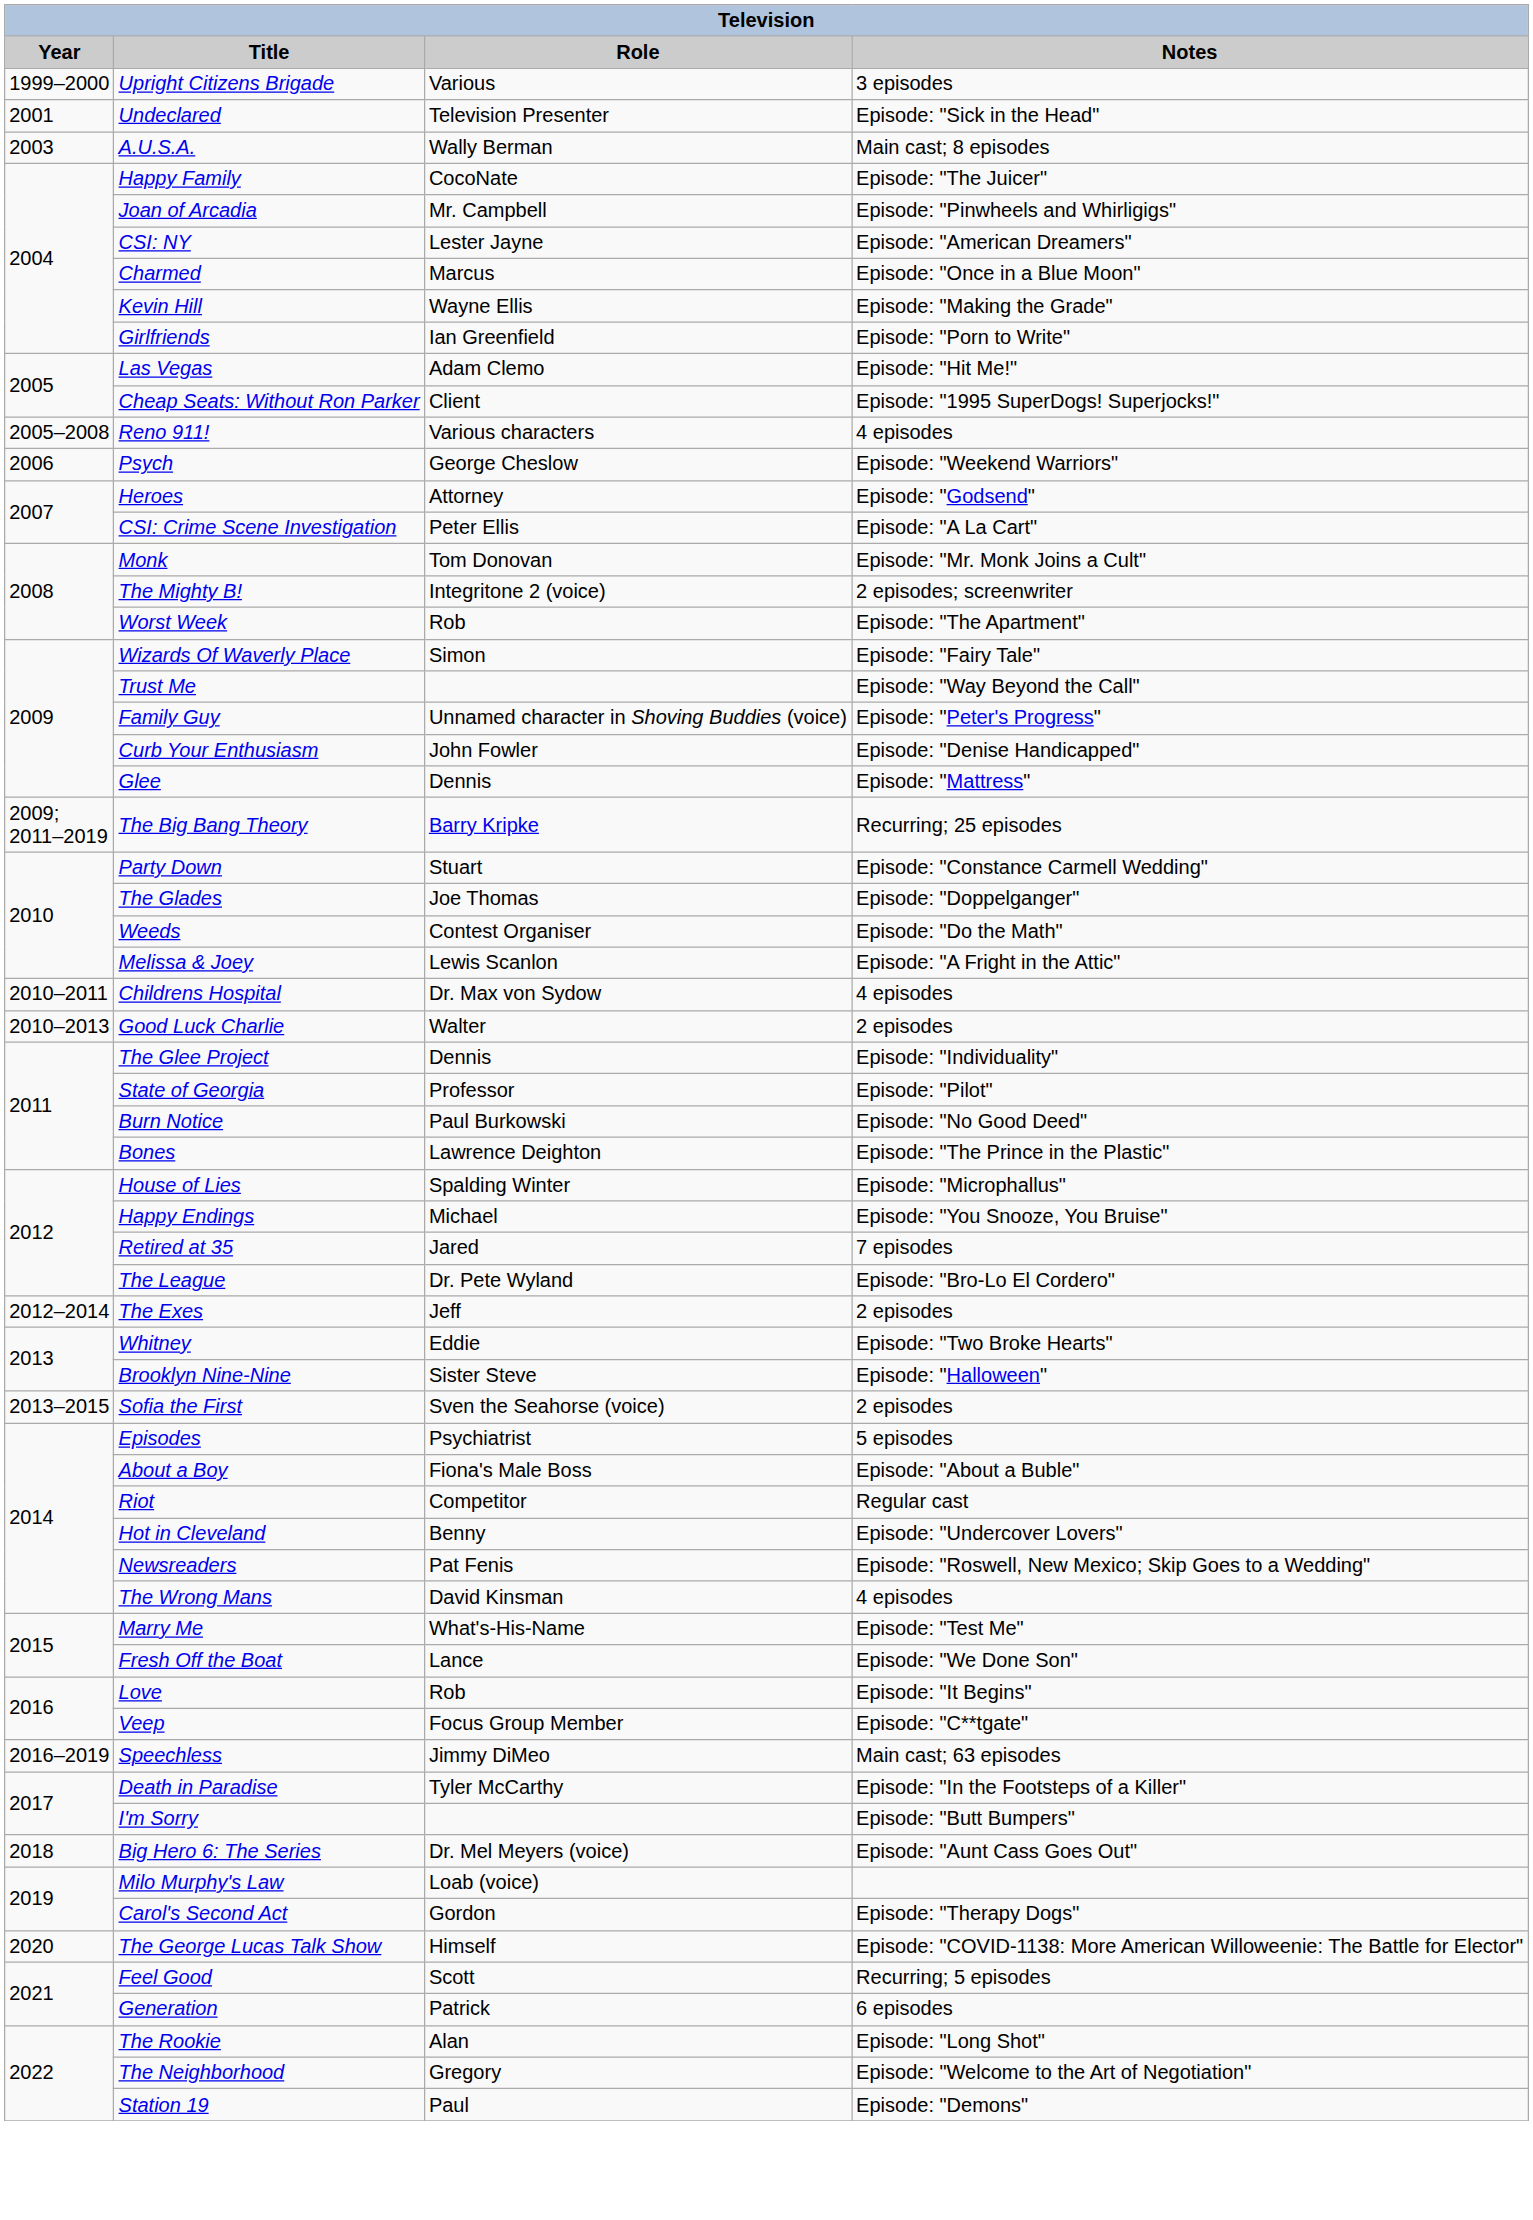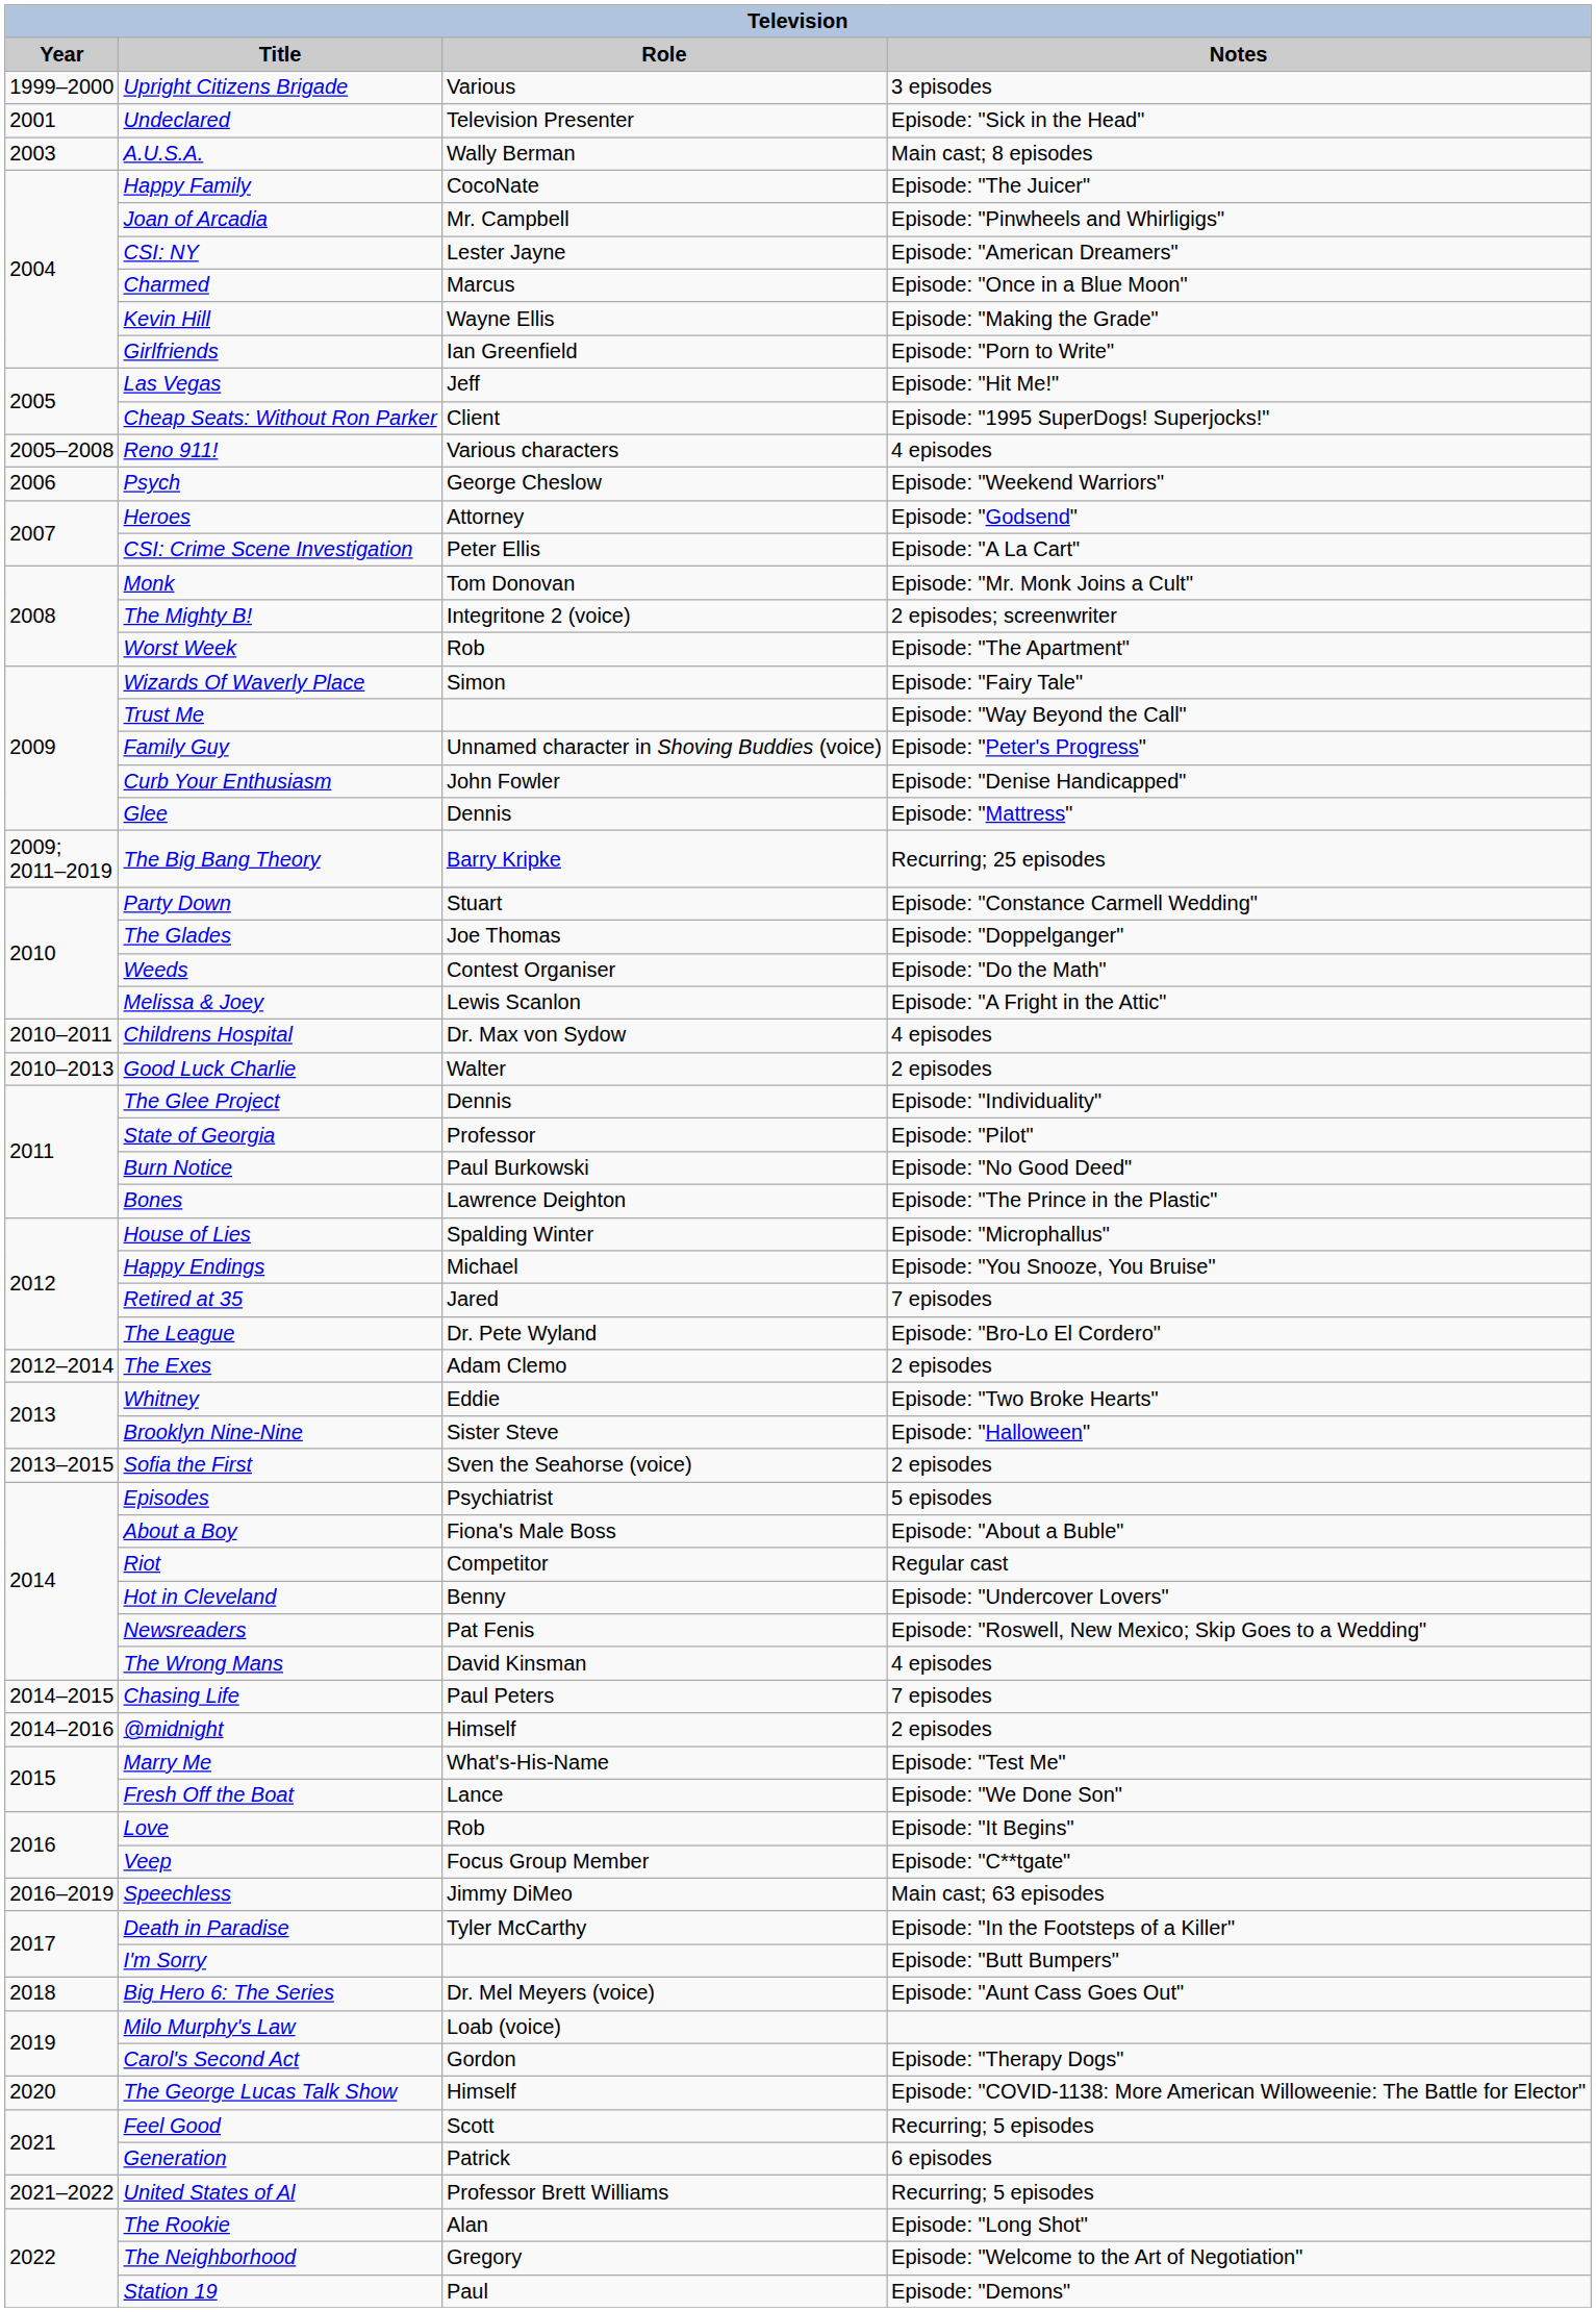Las Vegas | Role: Adam Clemo -> Jeff
The Exes | Role: Jeff -> Adam Clemo
+ row: 2014–2015 | Chasing Life | Paul Peters | 7 episodes
+ row: 2014–2016 | @midnight | Himself | 2 episodes
+ row: 2021–2022 | United States of Al | Professor Brett Williams | Recurring; 5 episodes
